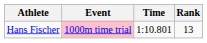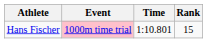Hans Fischer | Rank: 13 -> 15
